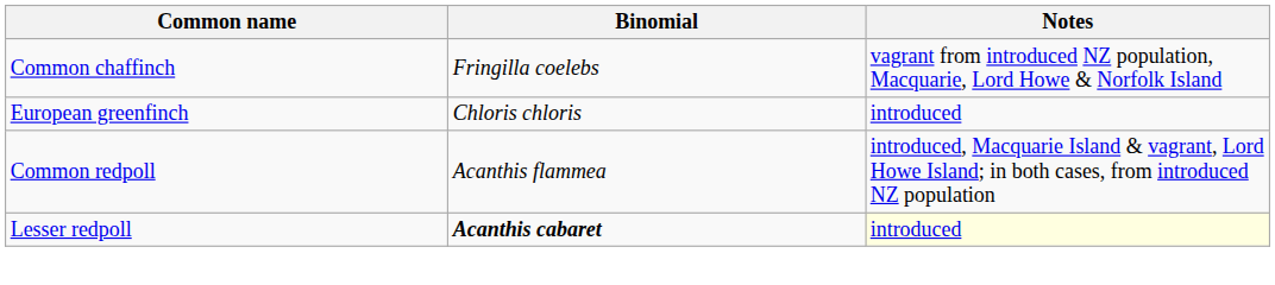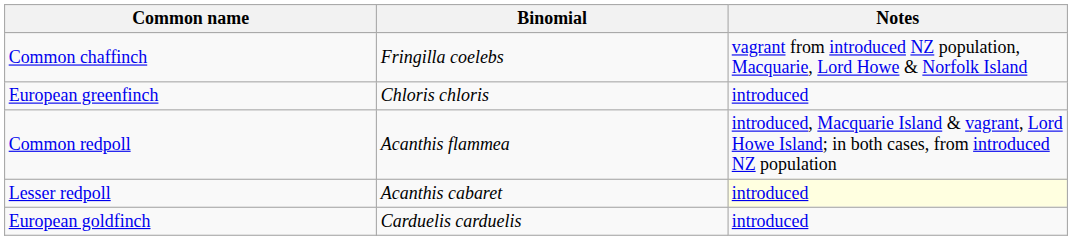Lesser redpoll | Binomial: bold -> normal
+ row: European goldfinch | Carduelis carduelis | introduced
